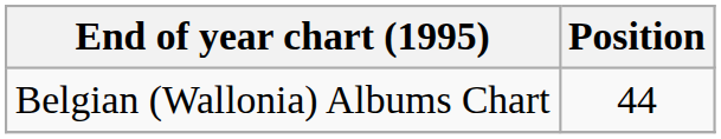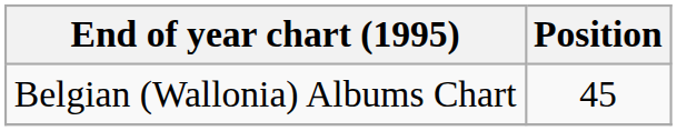Belgian (Wallonia) Albums Chart | Position: 44 -> 45
